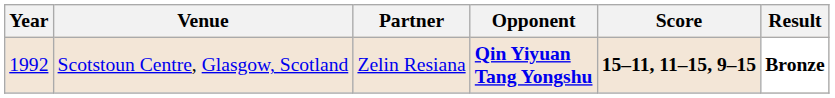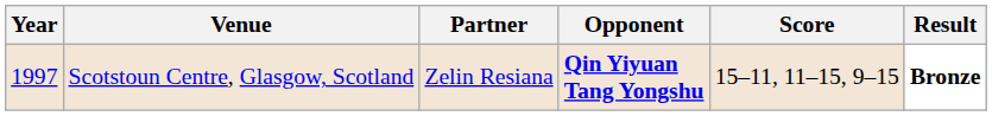Scotstoun Centre, Glasgow, Scotland | Year: 1992 -> 1997
Scotstoun Centre, Glasgow, Scotland | Score: bold -> normal
